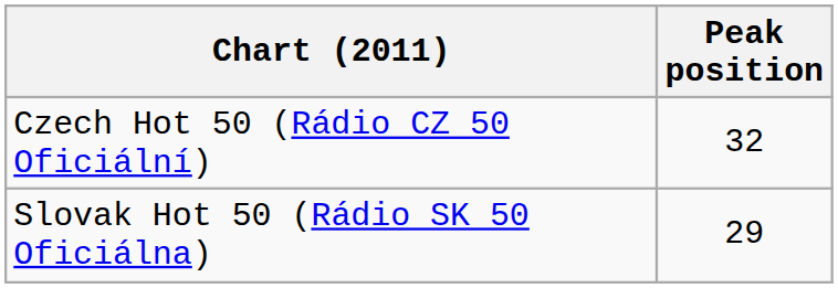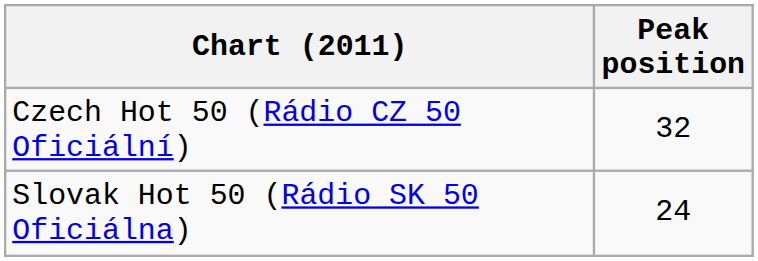Slovak Hot 50 (Rádio SK 50 Oficiálna) | Peak position: 29 -> 24
